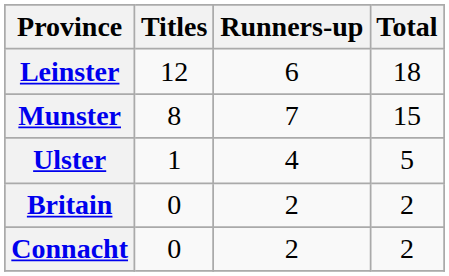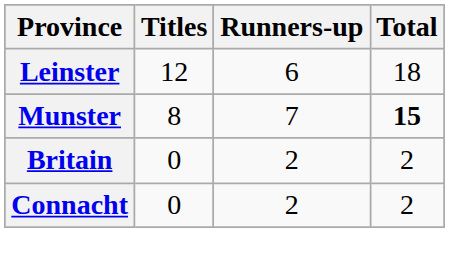Munster | Total: normal -> bold
- row: Ulster | 1 | 4 | 5
